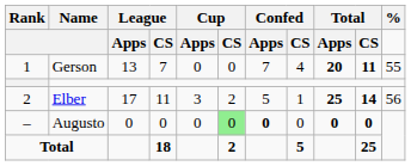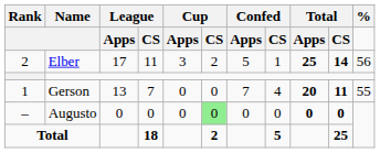rows swapped: Gerson <-> Elber
Augusto | Confed / Apps: bold -> normal
